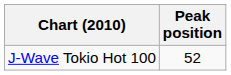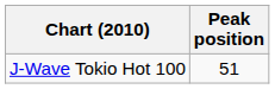J-Wave Tokio Hot 100 | Peak position: 52 -> 51
